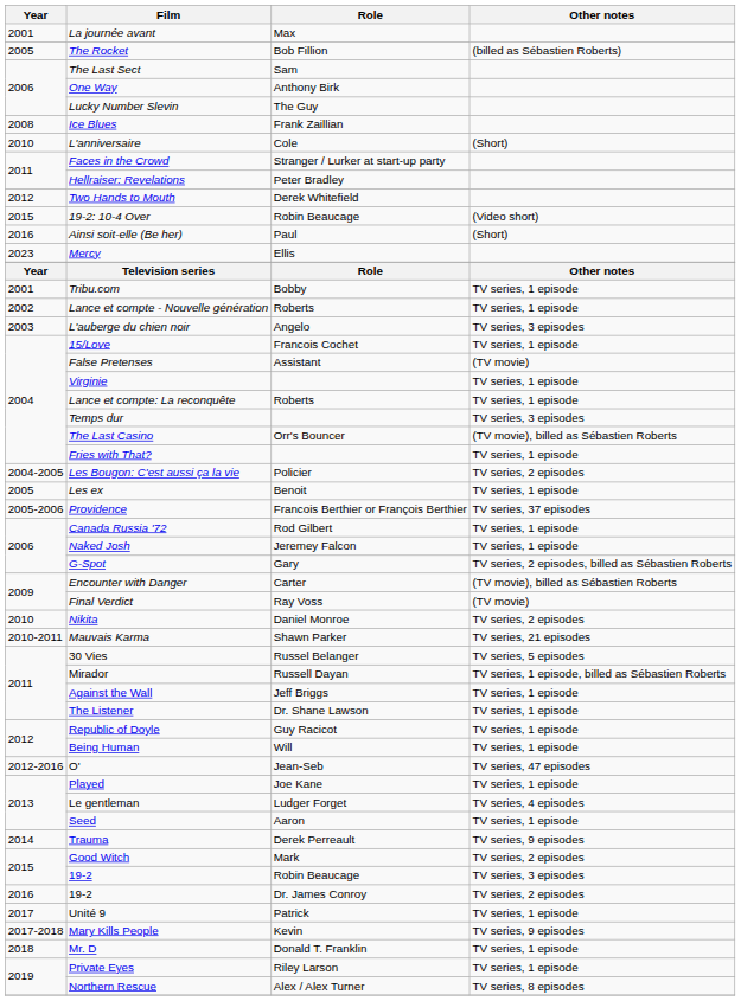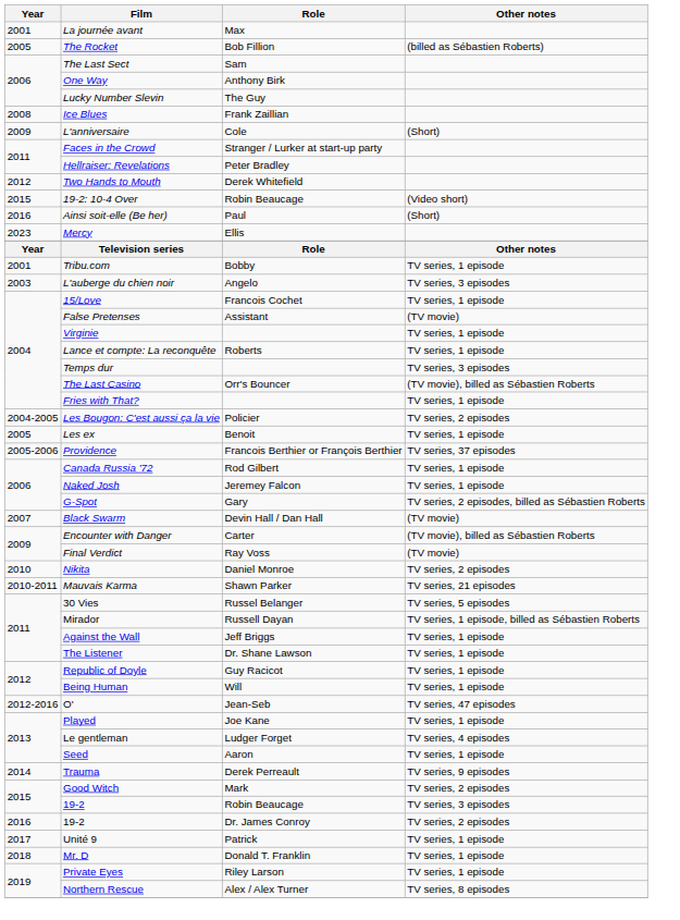L'anniversaire | Year: 2010 -> 2009
- row: 2002 | Lance et compte - Nouvelle génération | Roberts | TV series, 1 episode
+ row: 2007 | Black Swarm | Devin Hall / Dan Hall | (TV movie)
- row: 2017-2018 | Mary Kills People | Kevin | TV series, 9 episodes
